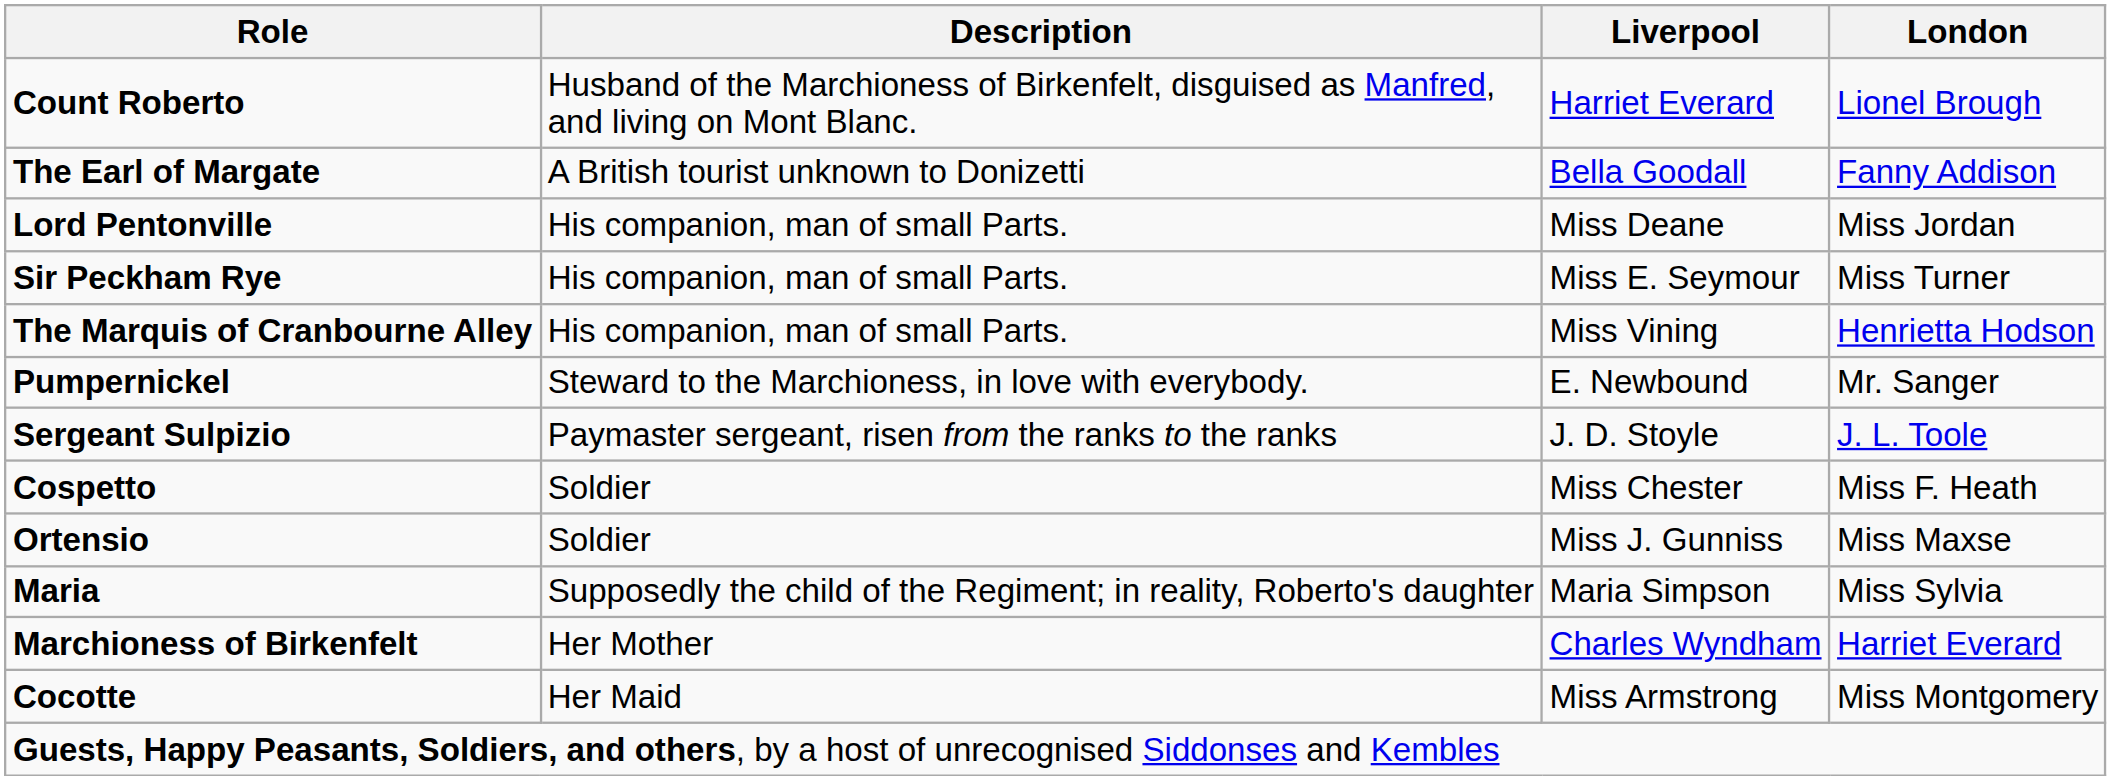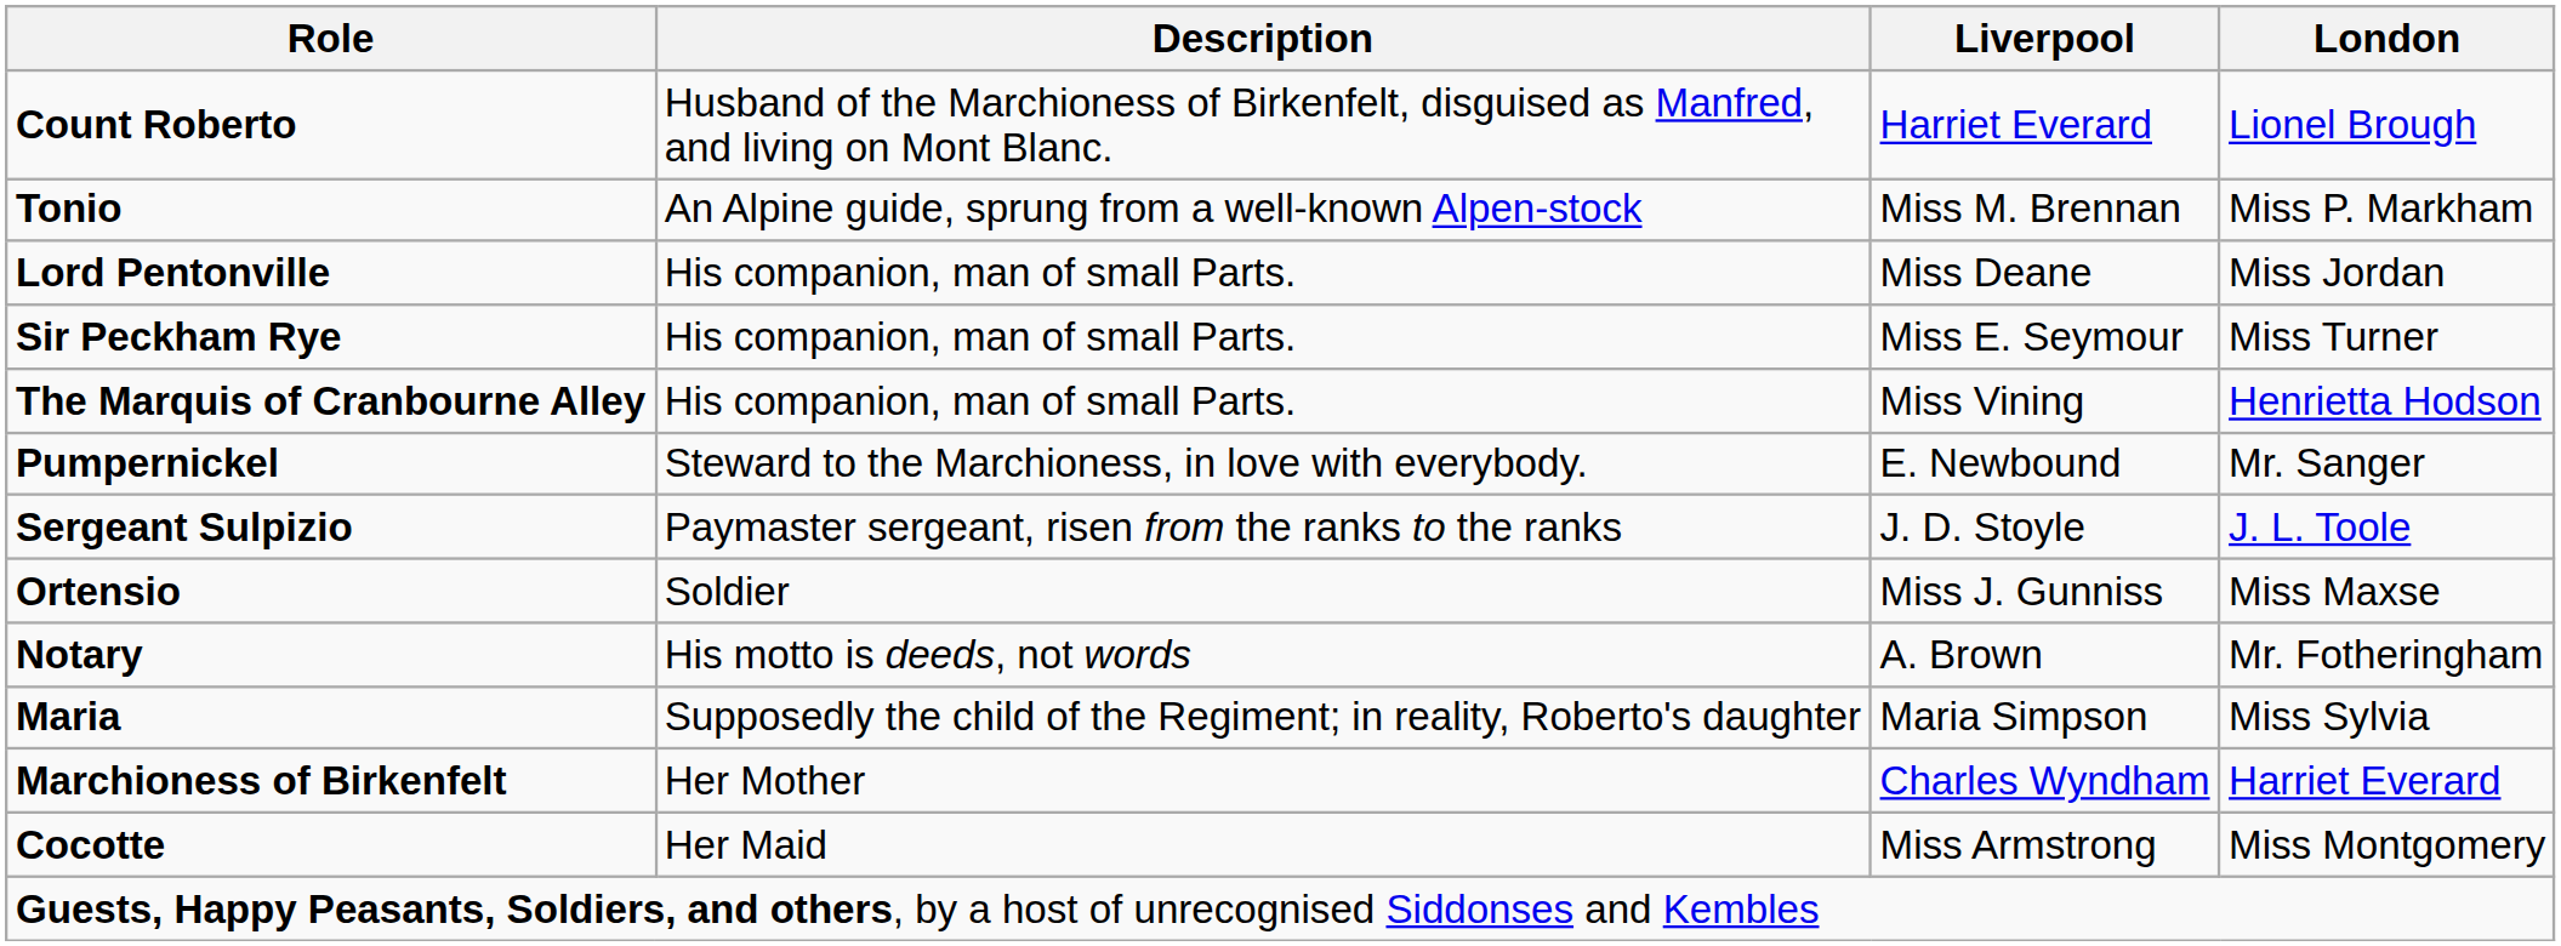+ row: Tonio | An Alpine guide, sprung from a well-known Alpen-stock | Miss M. Brennan | Miss P. Markham
- row: The Earl of Margate | A British tourist unknown to Donizetti | Bella Goodall | Fanny Addison
- row: Cospetto | Soldier | Miss Chester | Miss F. Heath
+ row: Notary | His motto is deeds, not words | A. Brown | Mr. Fotheringham
